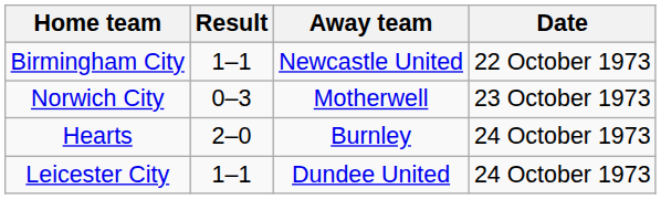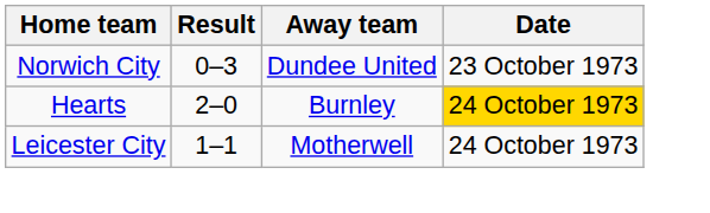- row: Birmingham City | 1–1 | Newcastle United | 22 October 1973
Norwich City | Away team: Motherwell -> Dundee United
Hearts | Date: no background -> gold background
Leicester City | Away team: Dundee United -> Motherwell
